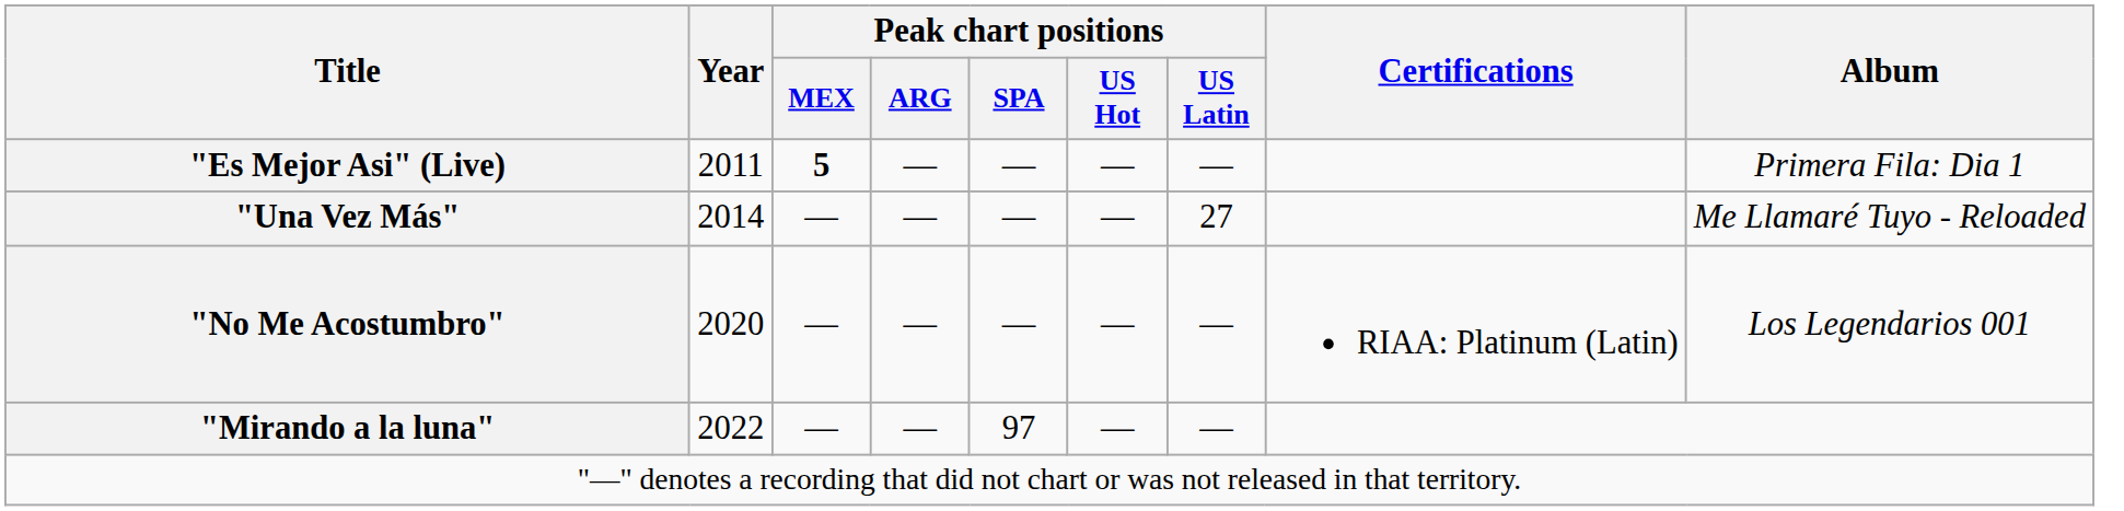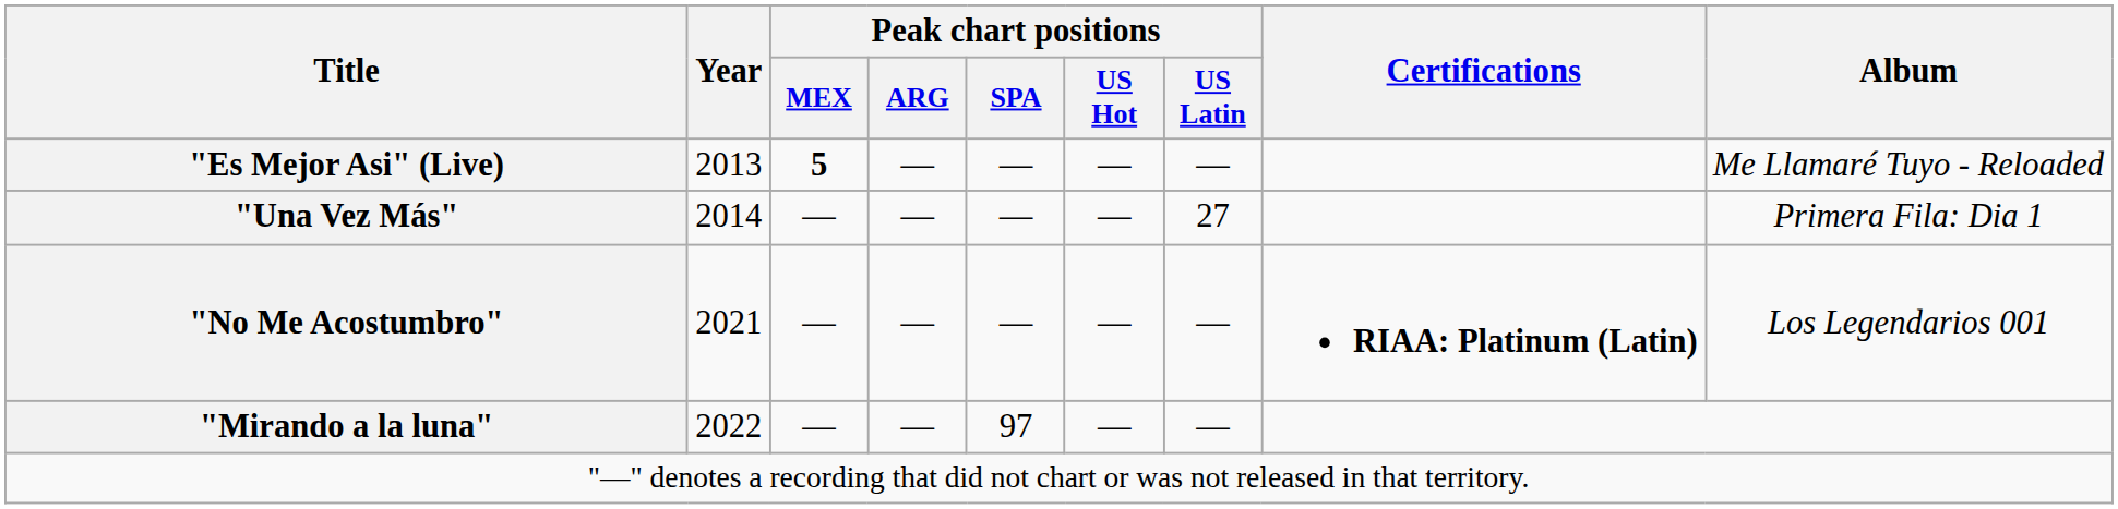"Es Mejor Asi" (Live) | Year: 2011 -> 2013
"Es Mejor Asi" (Live) | Album: Primera Fila: Dia 1 -> Me Llamaré Tuyo - Reloaded
"Una Vez Más" | Album: Me Llamaré Tuyo - Reloaded -> Primera Fila: Dia 1
"No Me Acostumbro" | Year: 2020 -> 2021
"No Me Acostumbro" | Certifications: normal -> bold
